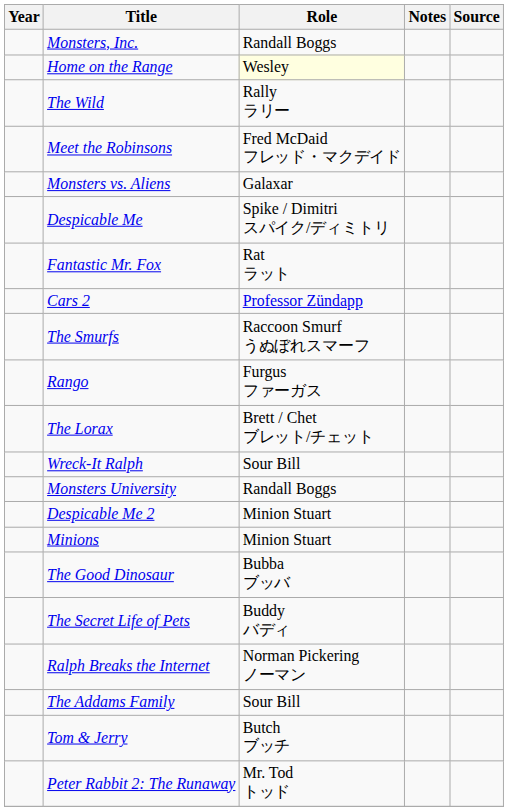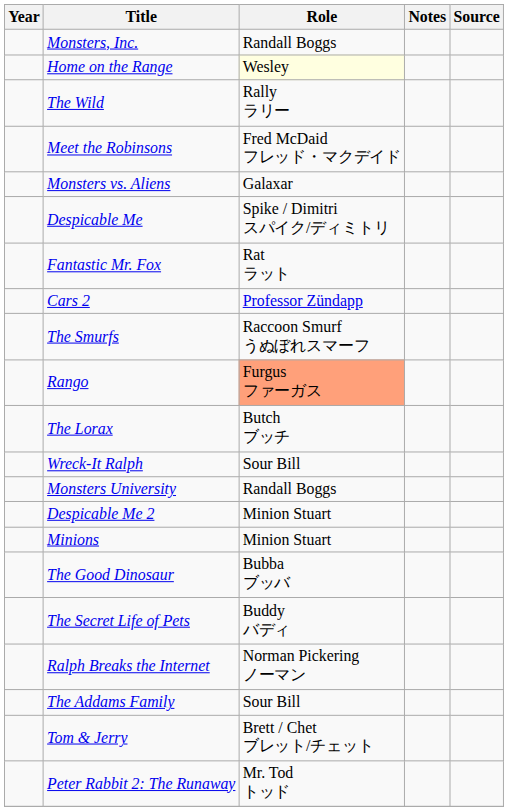Rango | Role: no background -> lightsalmon background
The Lorax | Role: Brett / Chet ブレット/チェット -> Butch ブッチ
Tom & Jerry | Role: Butch ブッチ -> Brett / Chet ブレット/チェット
